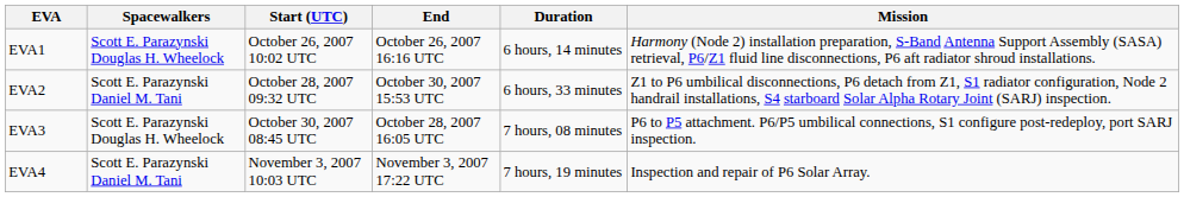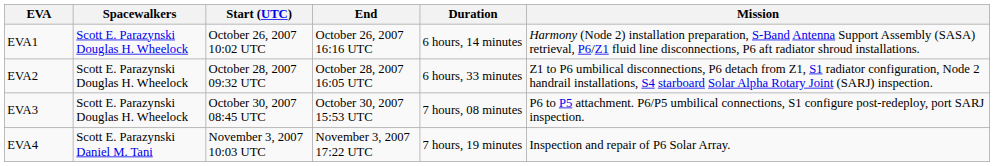EVA2 | Spacewalkers: Scott E. Parazynski Daniel M. Tani -> Scott E. Parazynski Douglas H. Wheelock
EVA2 | End: October 30, 2007 15:53 UTC -> October 28, 2007 16:05 UTC
EVA3 | End: October 28, 2007 16:05 UTC -> October 30, 2007 15:53 UTC
